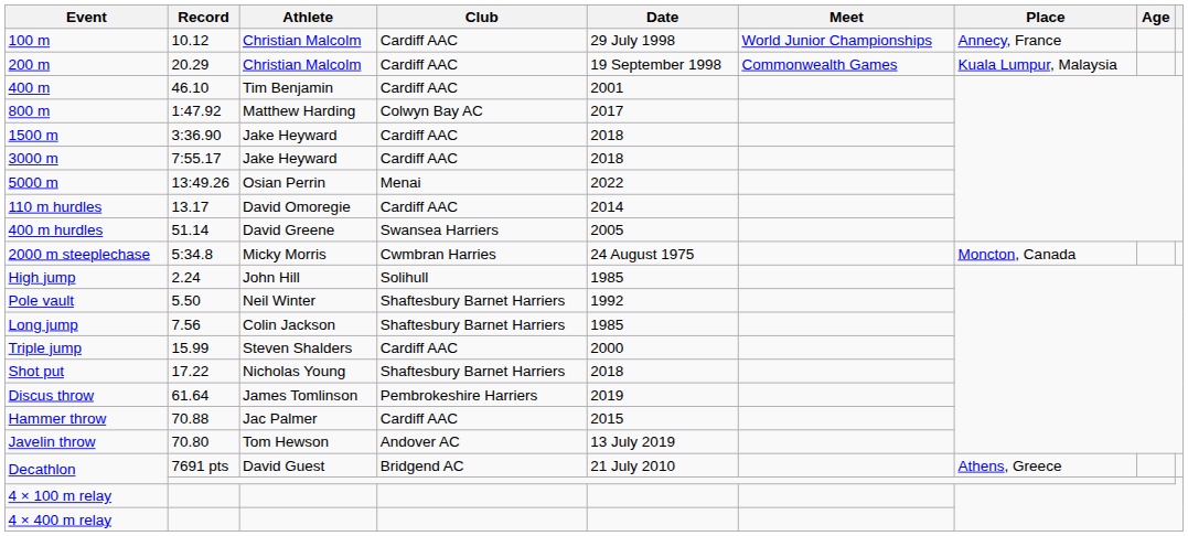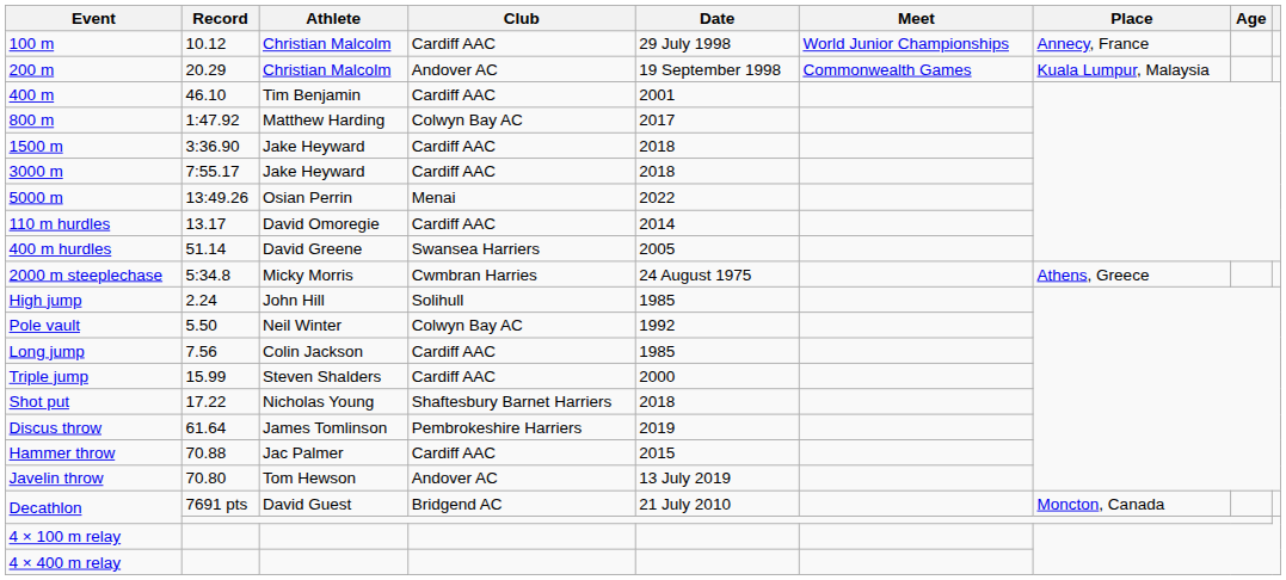200 m | Club: Cardiff AAC -> Andover AC
2000 m steeplechase | Place: Moncton, Canada -> Athens, Greece
Pole vault | Club: Shaftesbury Barnet Harriers -> Colwyn Bay AC
Long jump | Club: Shaftesbury Barnet Harriers -> Cardiff AAC
Decathlon / 7691 pts | Place: Athens, Greece -> Moncton, Canada
